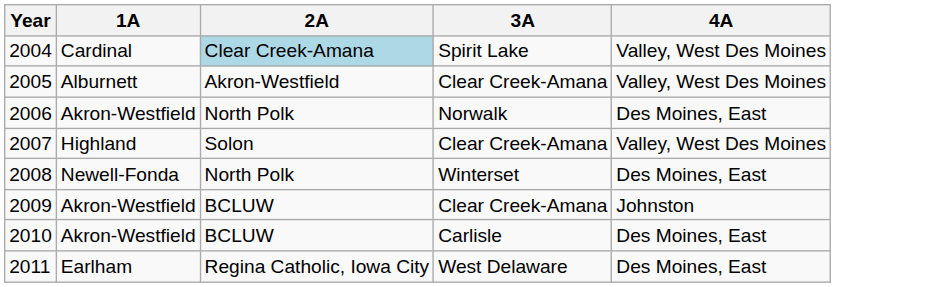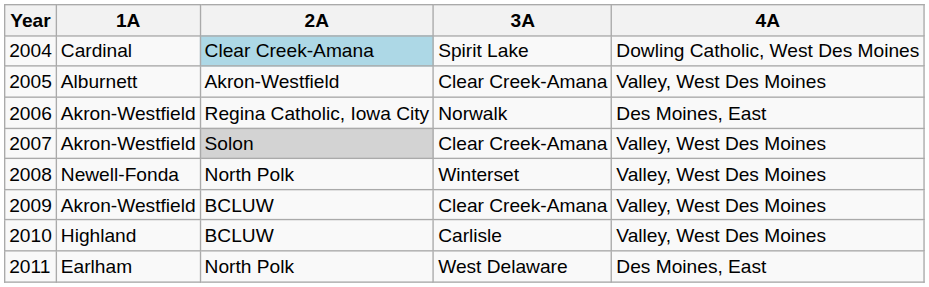2004 | 4A: Valley, West Des Moines -> Dowling Catholic, West Des Moines
2006 | 2A: North Polk -> Regina Catholic, Iowa City
2007 | 1A: Highland -> Akron-Westfield
2007 | 2A: no background -> lightgrey background
2008 | 4A: Des Moines, East -> Valley, West Des Moines
2009 | 4A: Johnston -> Valley, West Des Moines
2010 | 1A: Akron-Westfield -> Highland
2010 | 4A: Des Moines, East -> Valley, West Des Moines
2011 | 2A: Regina Catholic, Iowa City -> North Polk
